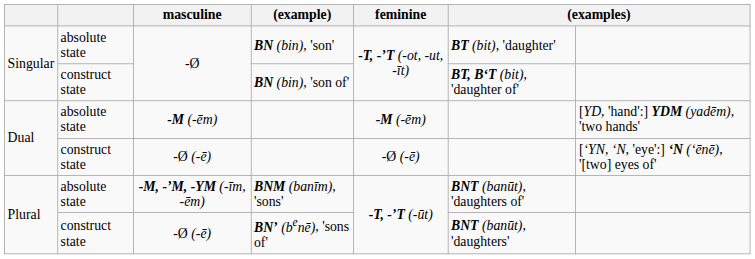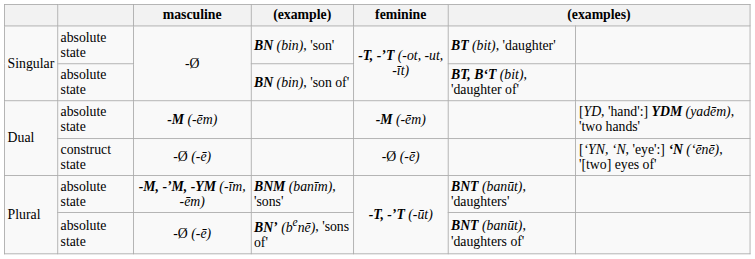BN (bin), 'son of' | column 2: construct state -> absolute state
BNM (banīm), 'sons' | column 6: BNT (banūt), 'daughters of' -> BNT (banūt), 'daughters'
BN’ (benē), 'sons of' | column 2: construct state -> absolute state
BN’ (benē), 'sons of' | column 6: BNT (banūt), 'daughters' -> BNT (banūt), 'daughters of'
